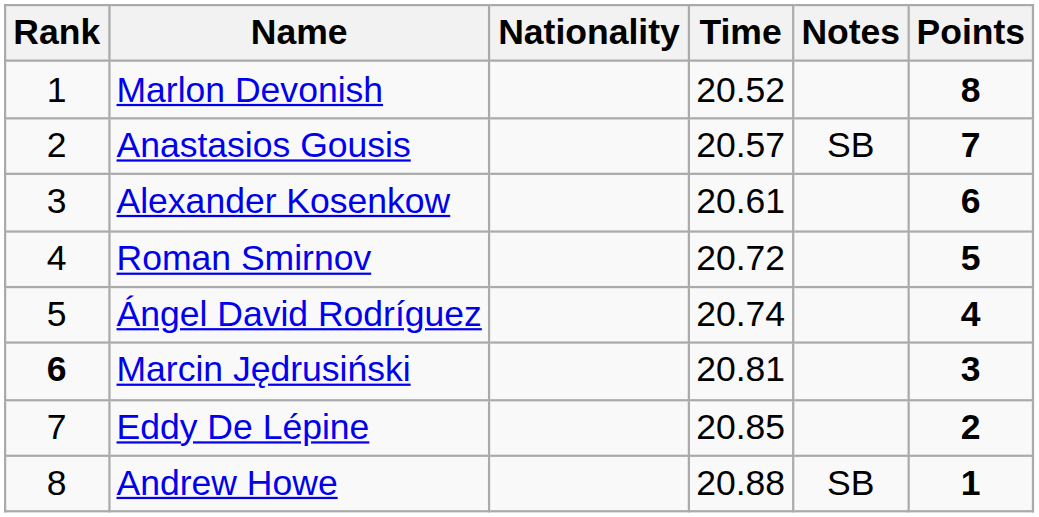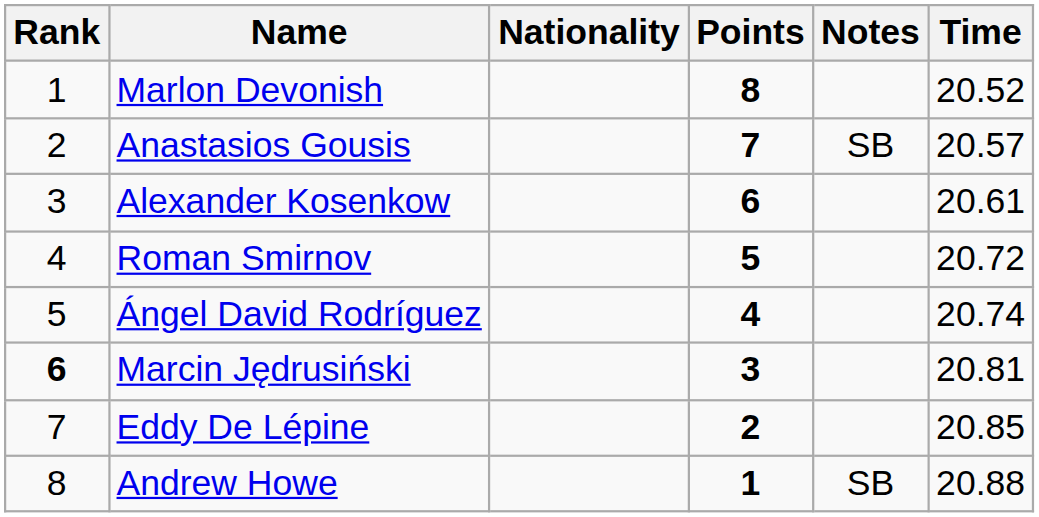columns swapped: Time <-> Points
